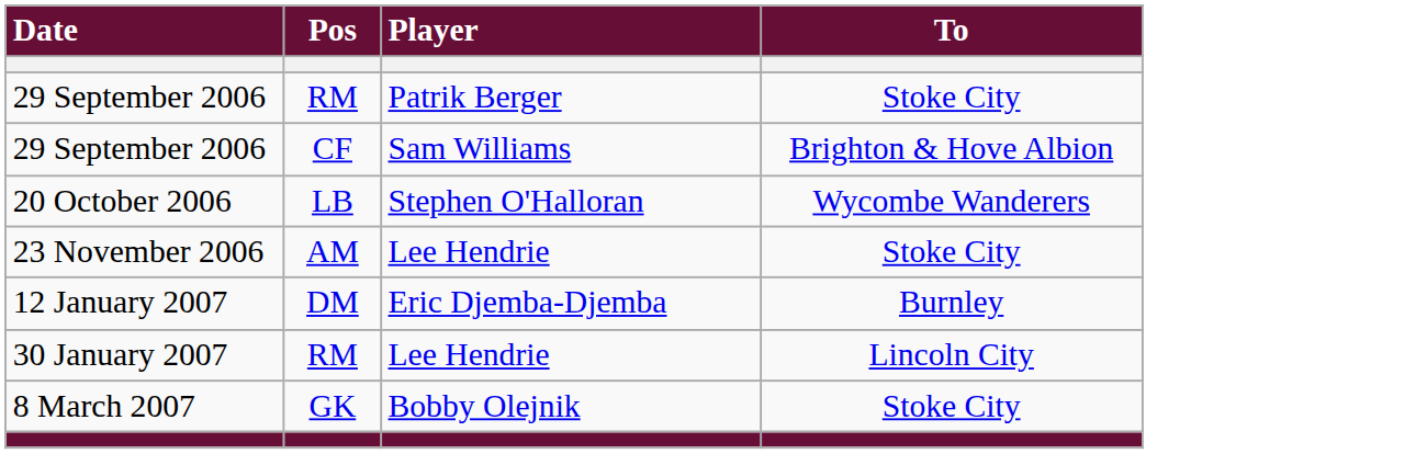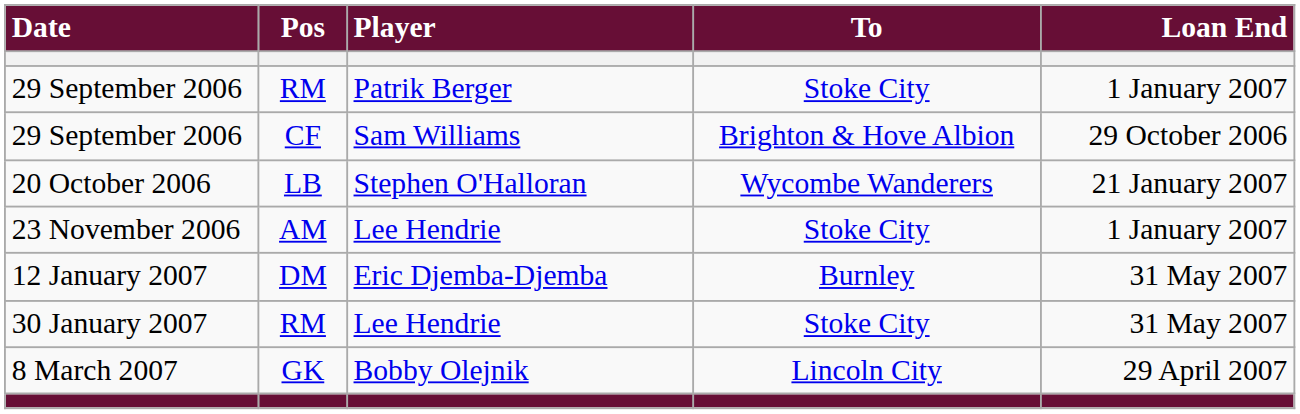+ column: Loan End | 1 January 2007 | 29 October 2006 | 21 January 2007 | 1 January 2007 | 31 May 2007 | 31 May 2007 | 29 April 2007
30 January 2007 | To: Lincoln City -> Stoke City
8 March 2007 | To: Stoke City -> Lincoln City
